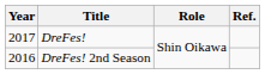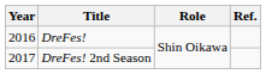DreFes! | Year: 2017 -> 2016
DreFes! 2nd Season | Year: 2016 -> 2017
